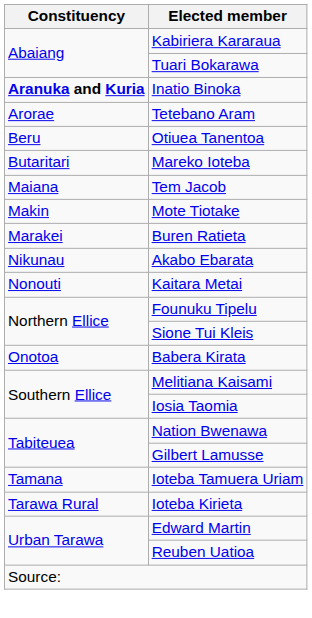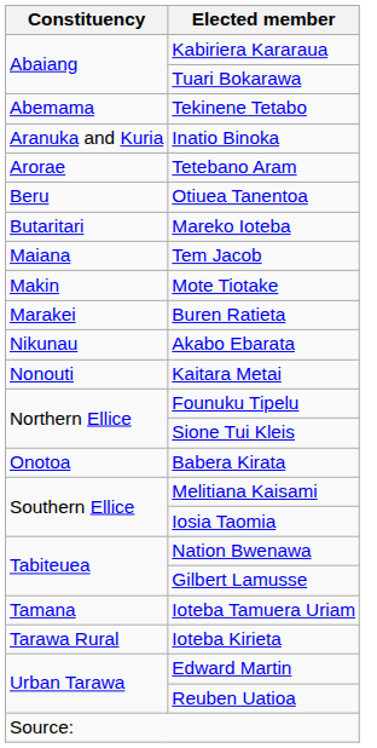+ row: Abemama | Tekinene Tetabo
Inatio Binoka | Constituency: bold -> normal
